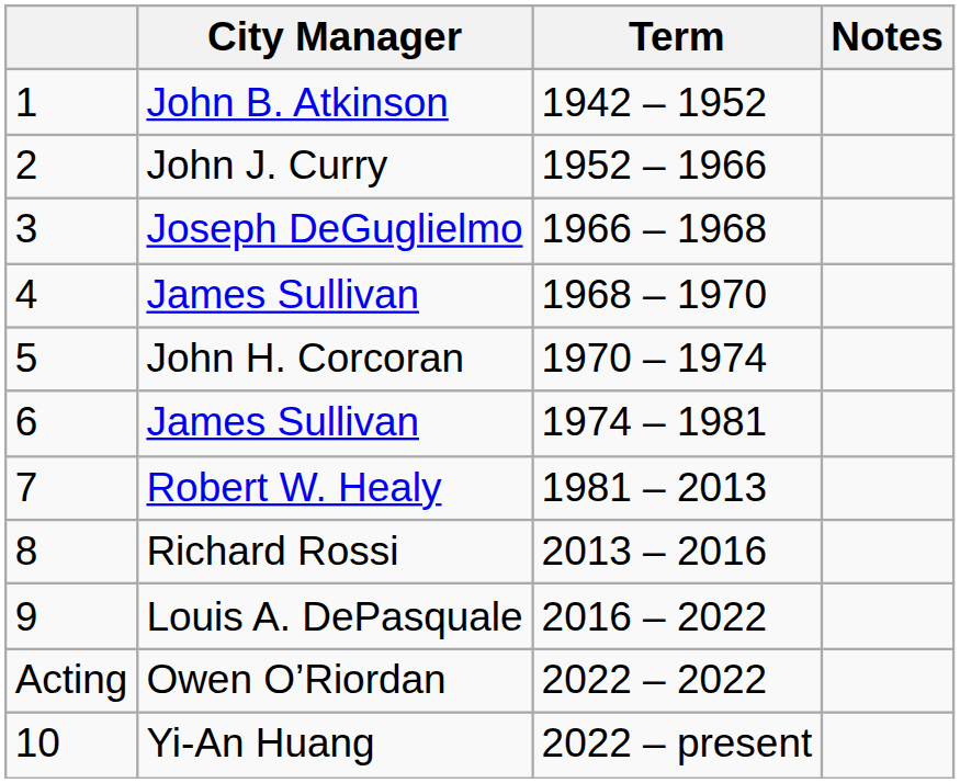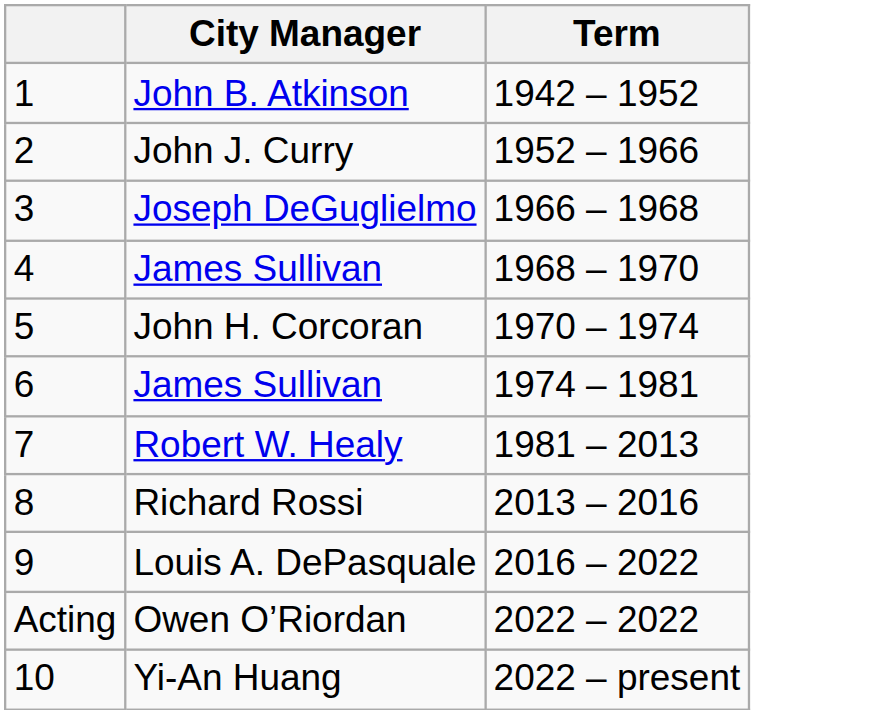- column: Notes
